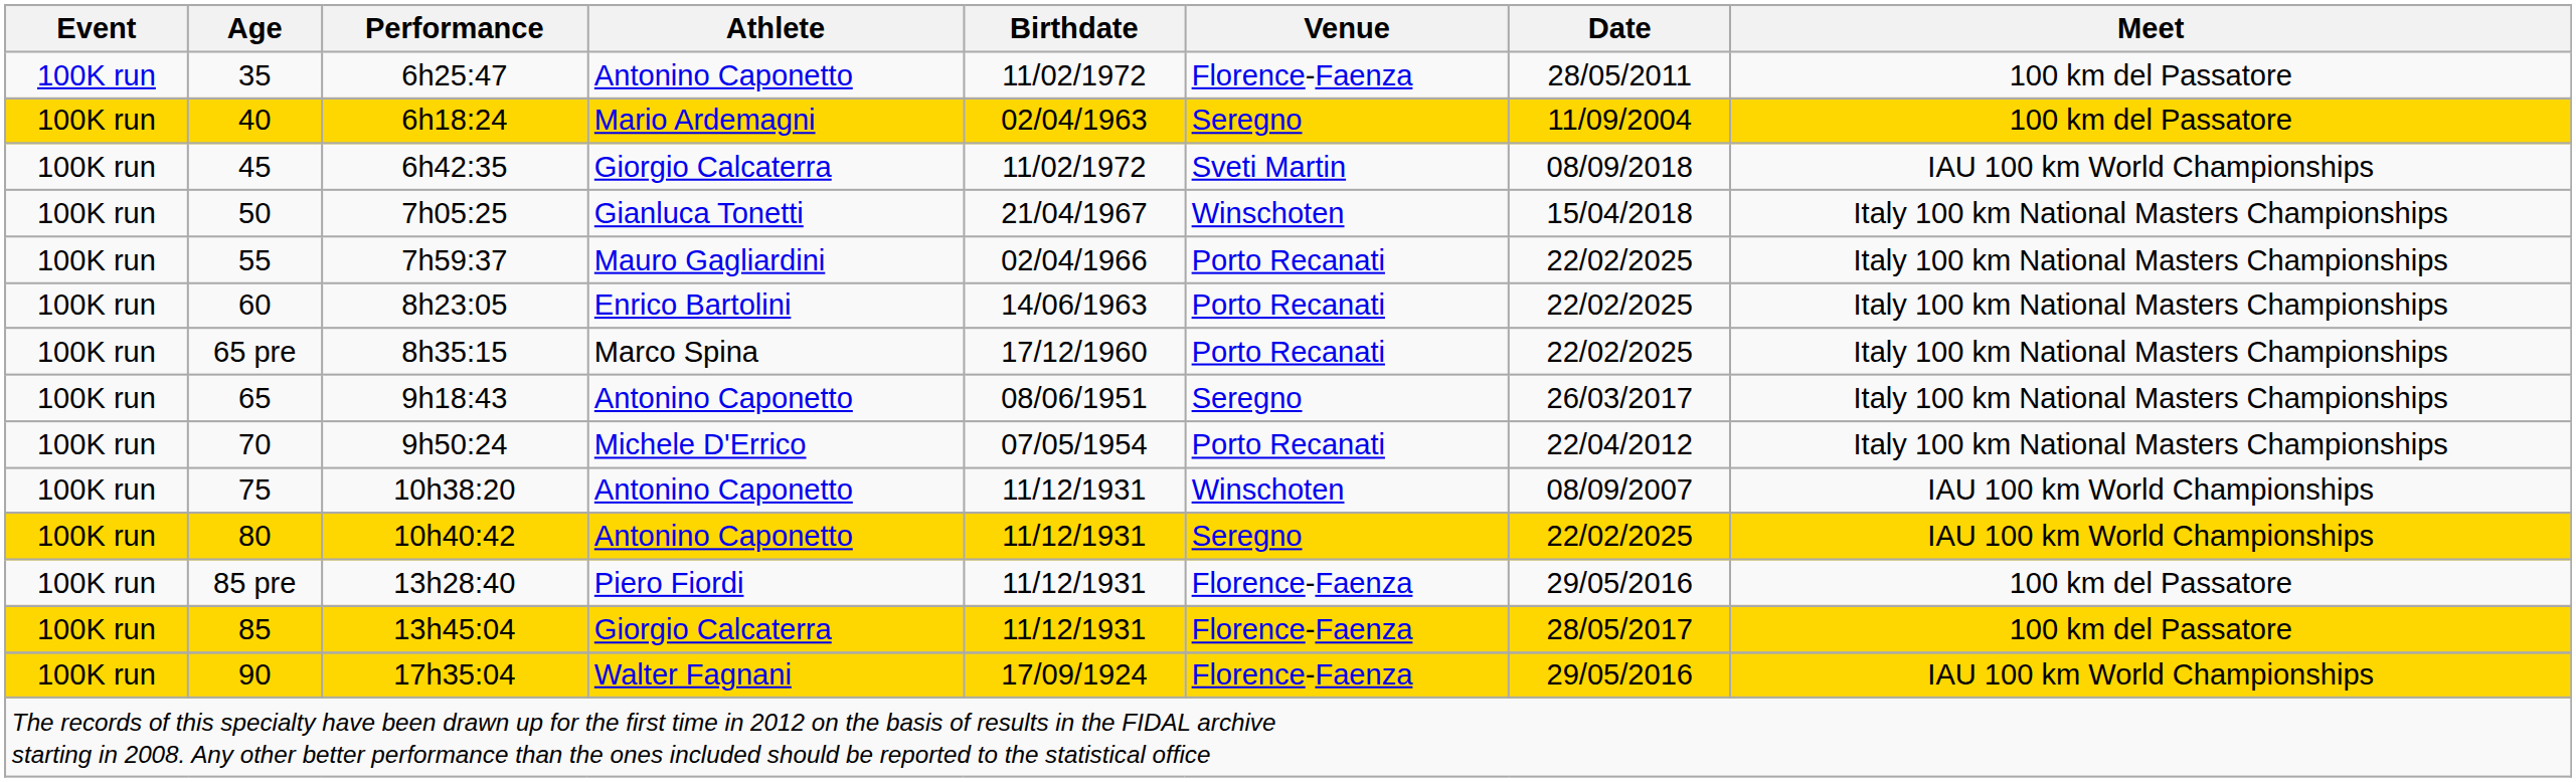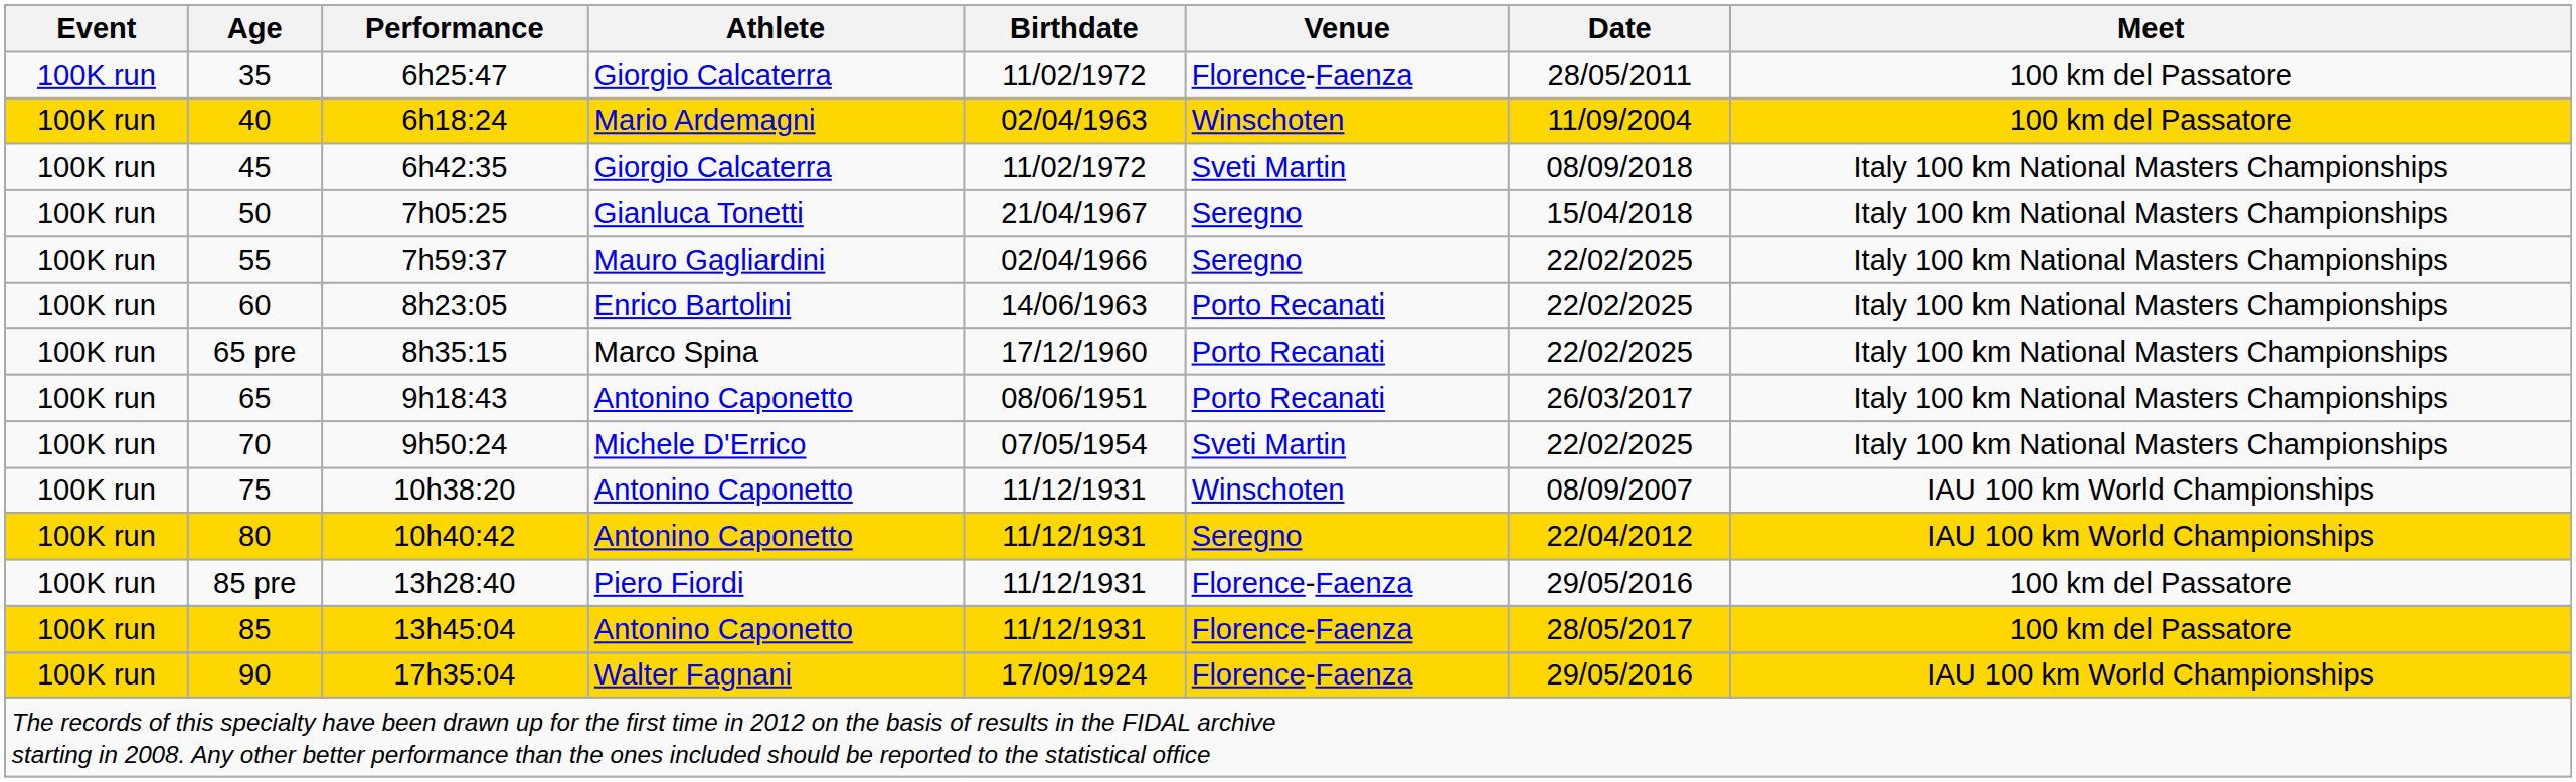35 | Athlete: Antonino Caponetto -> Giorgio Calcaterra
40 | Venue: Seregno -> Winschoten
45 | Meet: IAU 100 km World Championships -> Italy 100 km National Masters Championships
50 | Venue: Winschoten -> Seregno
55 | Venue: Porto Recanati -> Seregno
65 | Venue: Seregno -> Porto Recanati
70 | Venue: Porto Recanati -> Sveti Martin
70 | Date: 22/04/2012 -> 22/02/2025
80 | Date: 22/02/2025 -> 22/04/2012
85 | Athlete: Giorgio Calcaterra -> Antonino Caponetto
